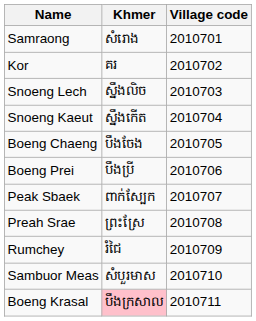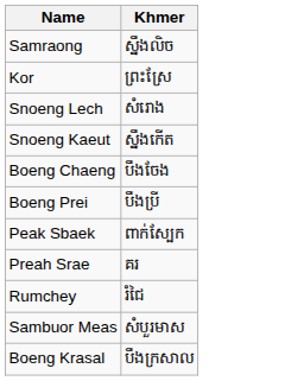- column: Village code | 2010701 | 2010702 | 2010703 | 2010704 | 2010705 | 2010706 | 2010707 | 2010708 | 2010709 | 2010710 | 2010711
Samraong | Khmer: សំរោង -> ស្នឹងលិច
Kor | Khmer: គរ -> ព្រះស្រែ
Snoeng Lech | Khmer: ស្នឹងលិច -> សំរោង
Preah Srae | Khmer: ព្រះស្រែ -> គរ
Boeng Krasal | Khmer: pink background -> no background
